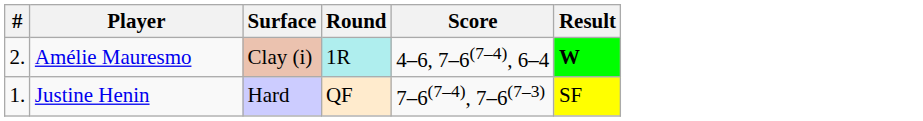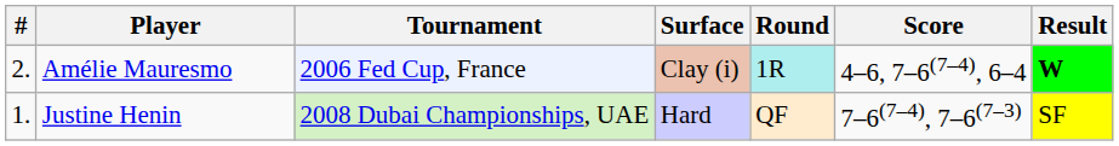+ column: Tournament | 2006 Fed Cup, France | 2008 Dubai Championships, UAE
